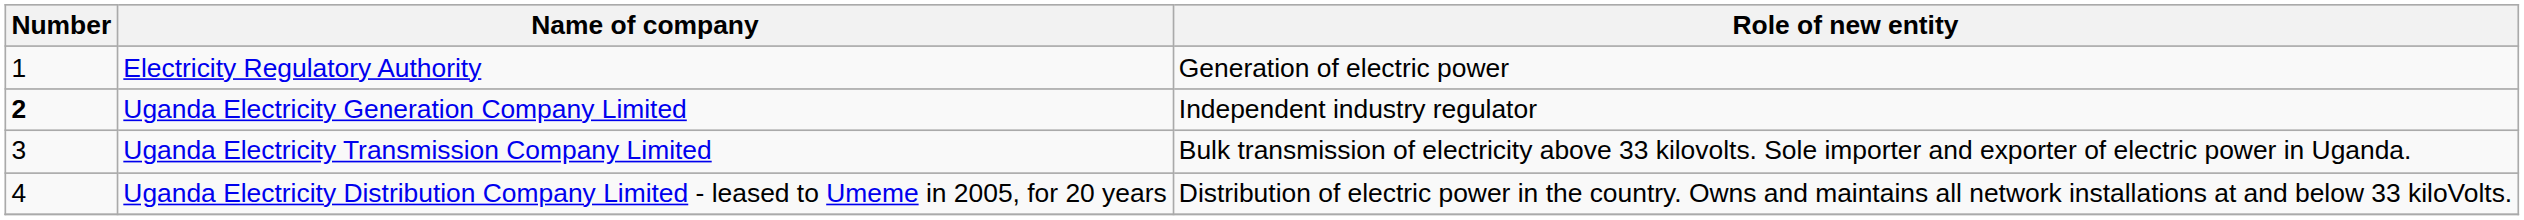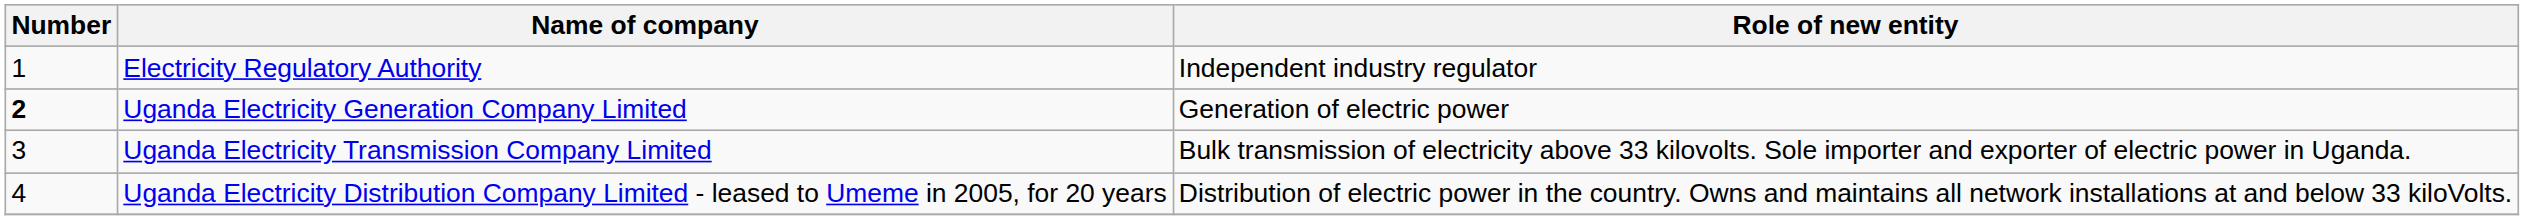Electricity Regulatory Authority | Role of new entity: Generation of electric power -> Independent industry regulator
Uganda Electricity Generation Company Limited | Role of new entity: Independent industry regulator -> Generation of electric power
